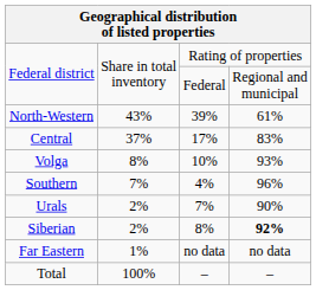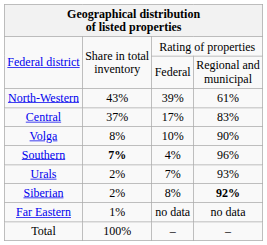Volga | column 4: 93% -> 90%
Southern | column 2: normal -> bold
Urals | column 4: 90% -> 93%
